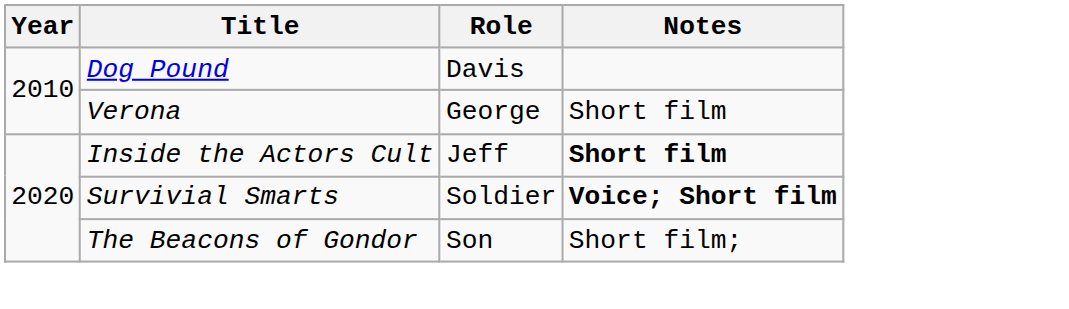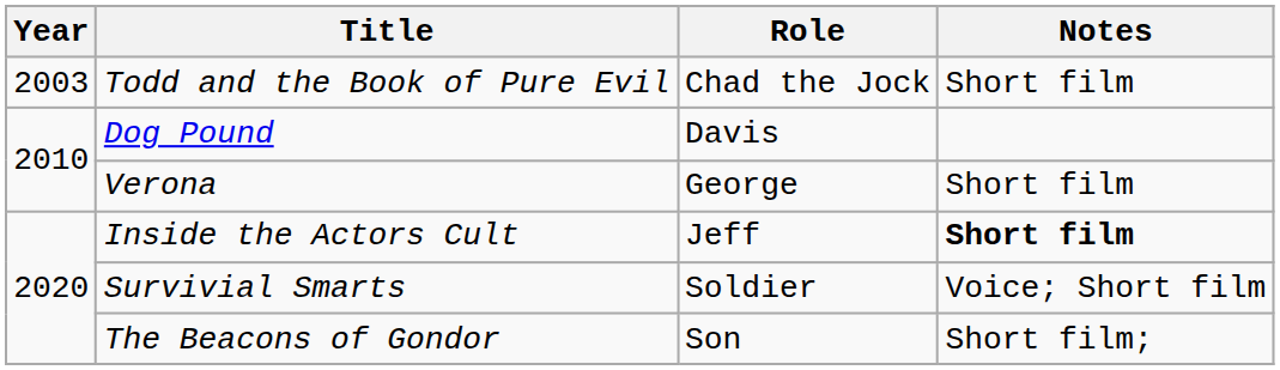+ row: 2003 | Todd and the Book of Pure Evil | Chad the Jock | Short film
Survivial Smarts | Notes: bold -> normal
